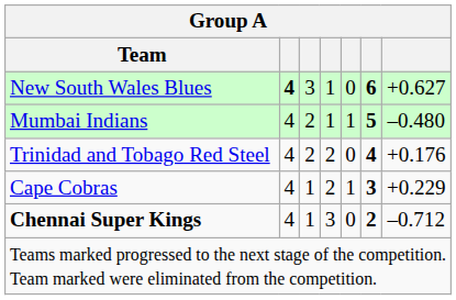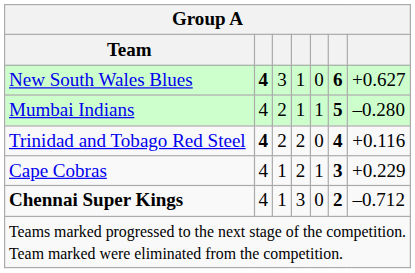Mumbai Indians | column 7: –0.480 -> –0.280
Trinidad and Tobago Red Steel | column 2: normal -> bold
Trinidad and Tobago Red Steel | column 7: +0.176 -> +0.116
